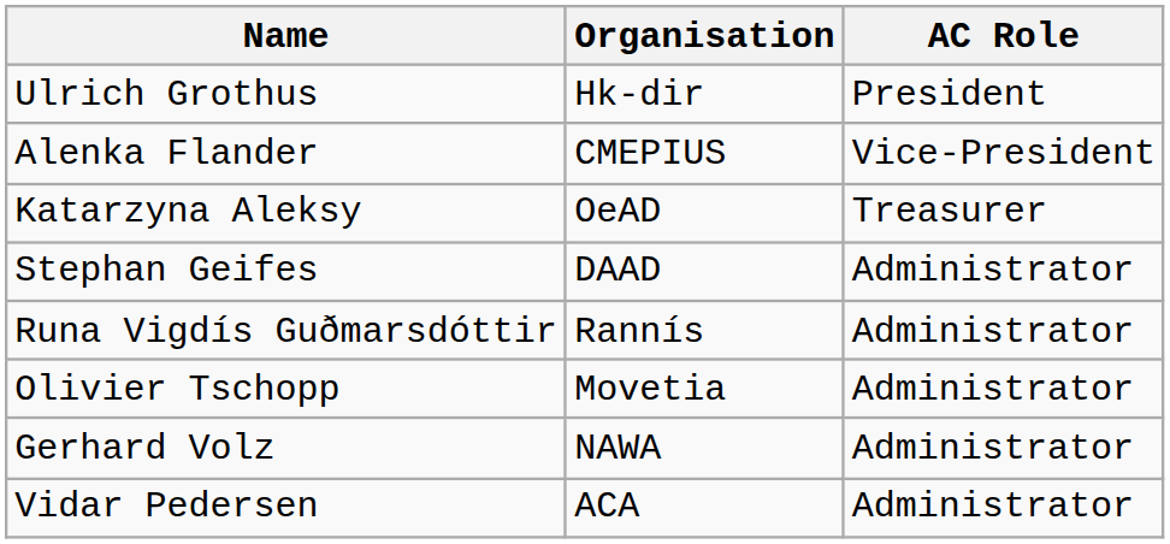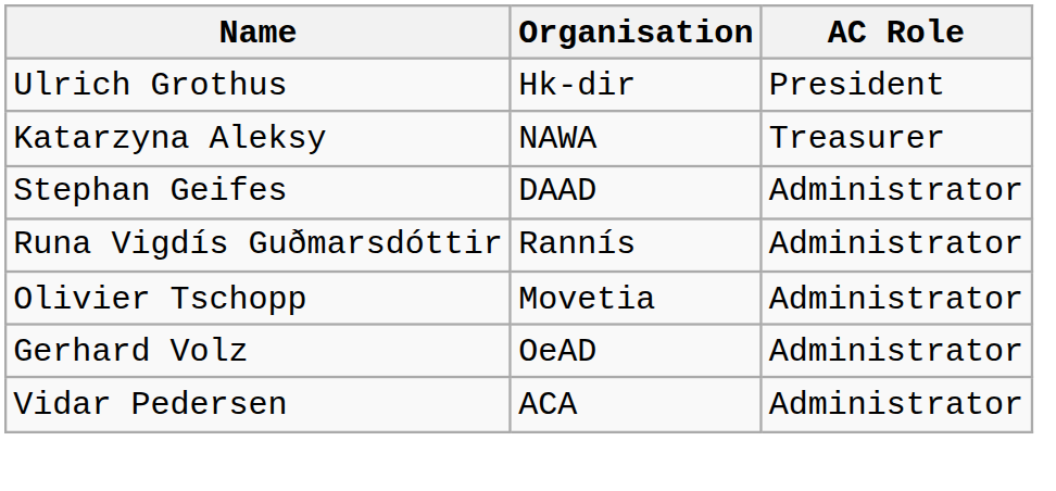- row: Alenka Flander | CMEPIUS | Vice-President
Katarzyna Aleksy | Organisation: OeAD -> NAWA
Gerhard Volz | Organisation: NAWA -> OeAD
